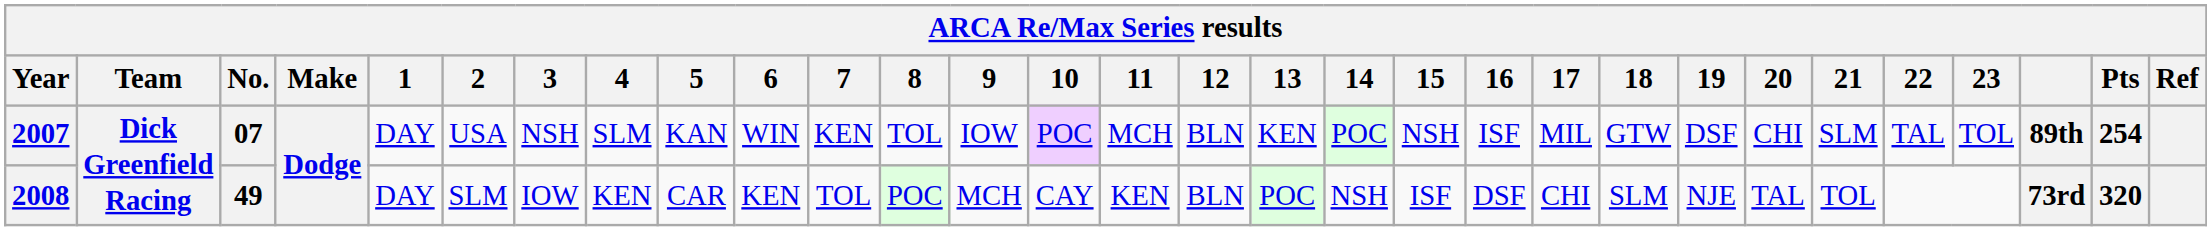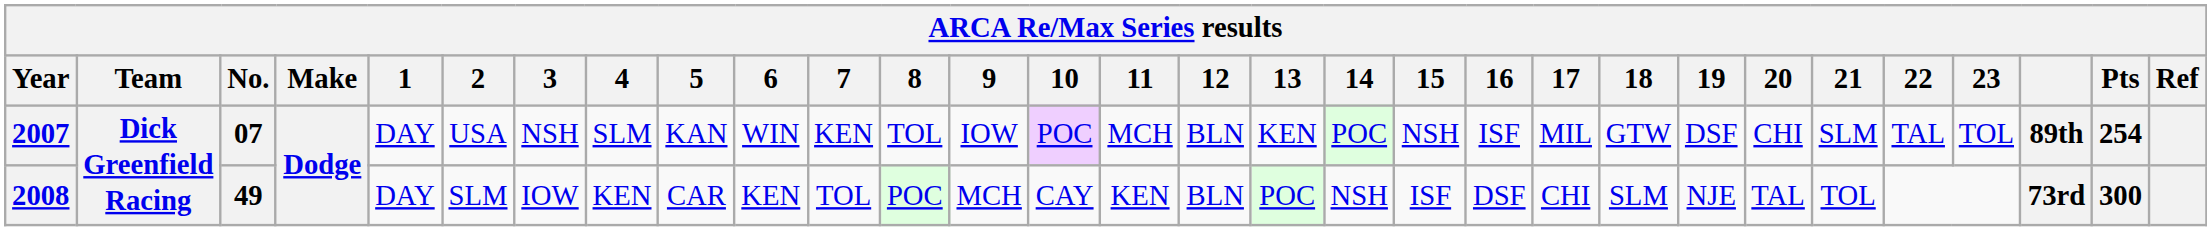2008 | Pts: 320 -> 300
